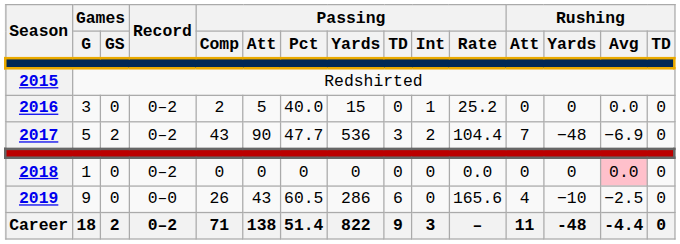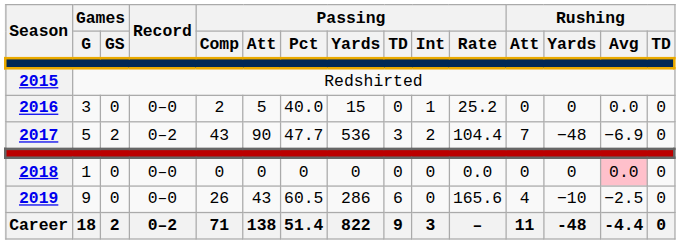2016 | Record: 0–2 -> 0–0
2018 | Record: 0–2 -> 0–0
